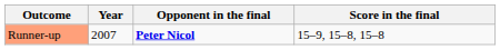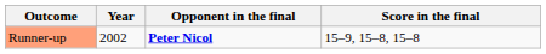Runner-up | Year: 2007 -> 2002
